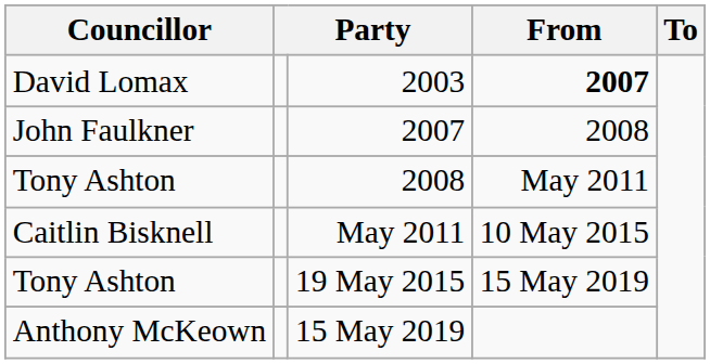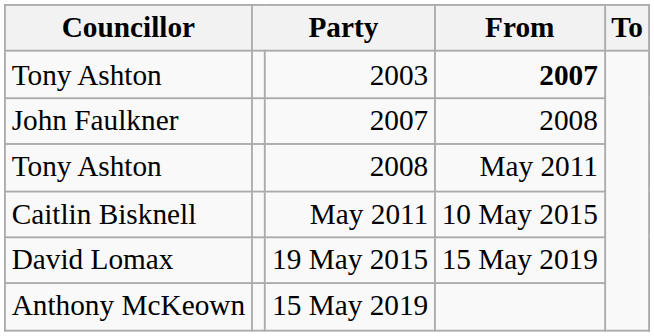2003 | Councillor: David Lomax -> Tony Ashton
19 May 2015 | Councillor: Tony Ashton -> David Lomax
